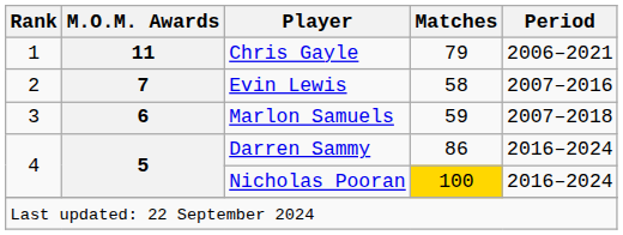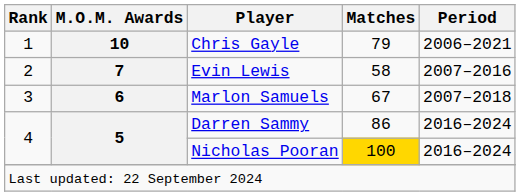Chris Gayle | M.O.M. Awards: 11 -> 10
Marlon Samuels | Matches: 59 -> 67
